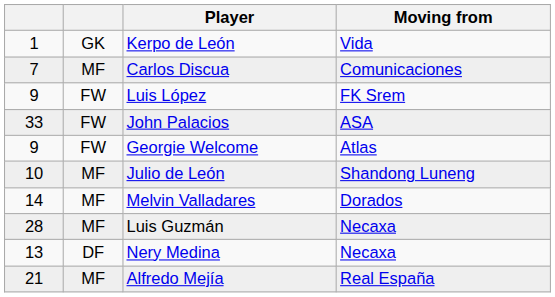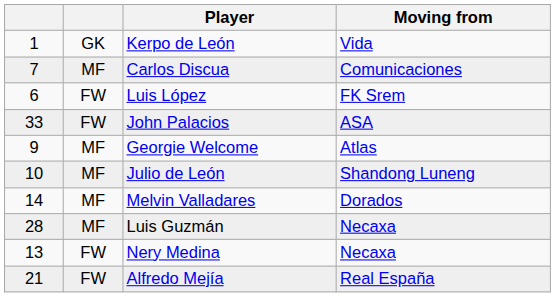Luis López | column 1: 9 -> 6
Georgie Welcome | column 2: FW -> MF
Nery Medina | column 2: DF -> FW
Alfredo Mejía | column 2: MF -> FW
